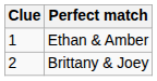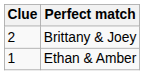rows swapped: Ethan & Amber <-> Brittany & Joey
